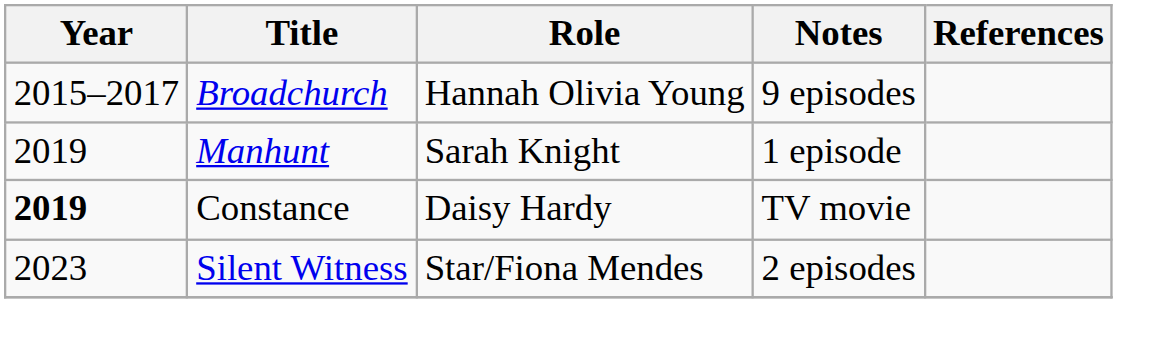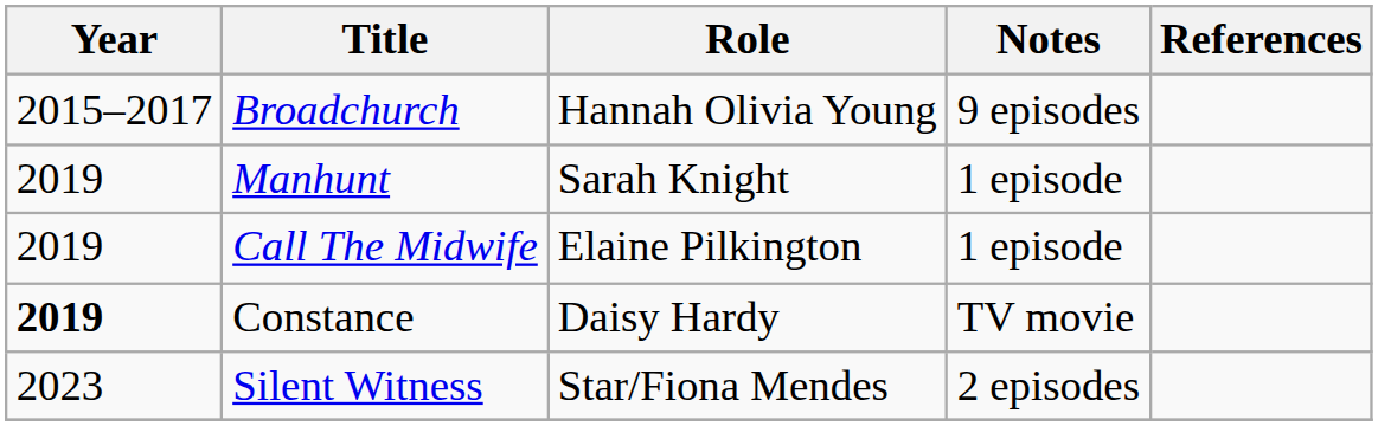+ row: 2019 | Call The Midwife | Elaine Pilkington | 1 episode
